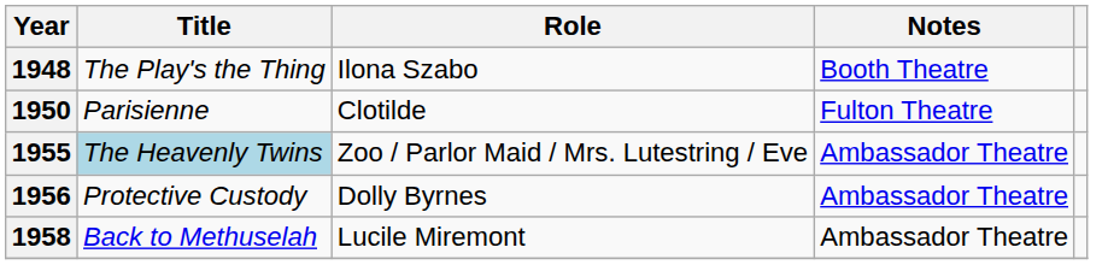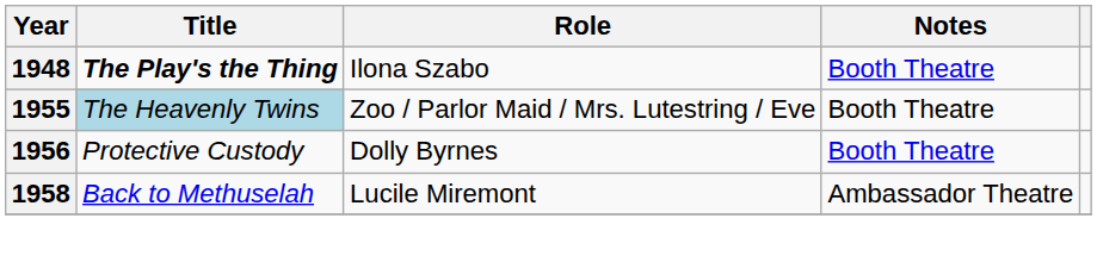1948 | Title: normal -> bold
- row: 1950 | Parisienne | Clotilde | Fulton Theatre
1955 | Notes: Ambassador Theatre -> Booth Theatre
1956 | Notes: Ambassador Theatre -> Booth Theatre
